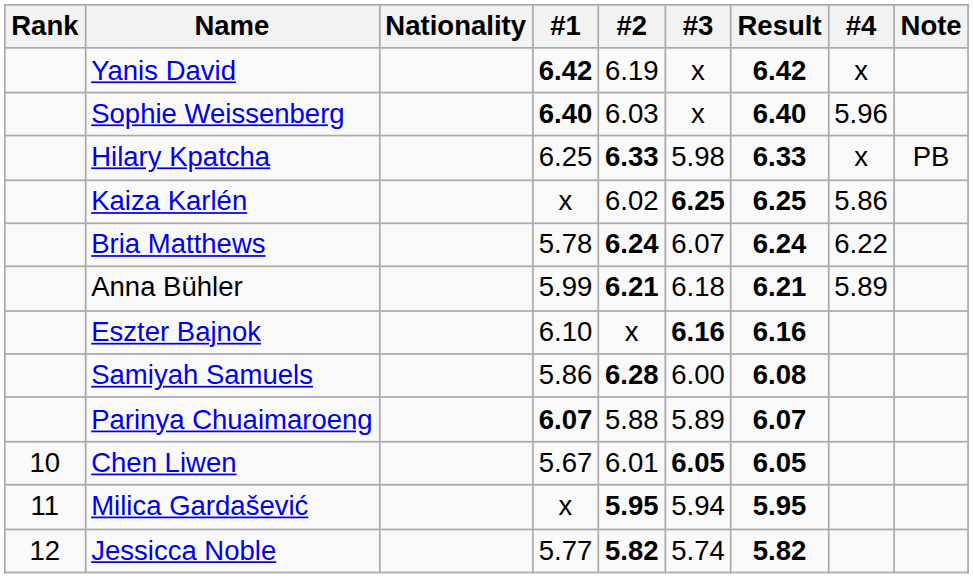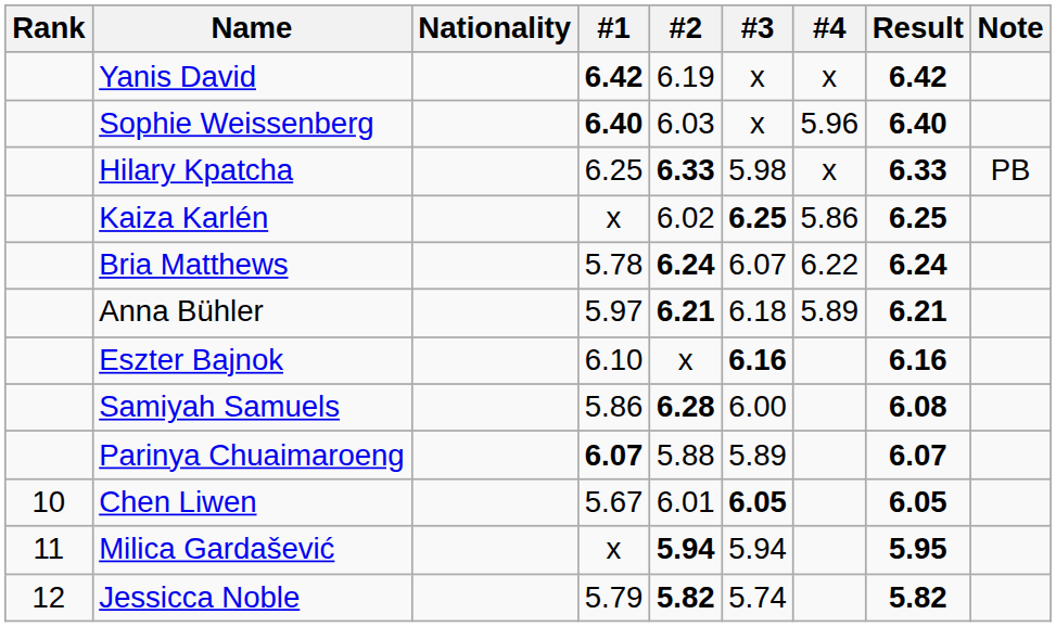columns swapped: #4 <-> Result
Anna Bühler | #1: 5.99 -> 5.97
Milica Gardašević | #2: 5.95 -> 5.94
Jessicca Noble | #1: 5.77 -> 5.79
